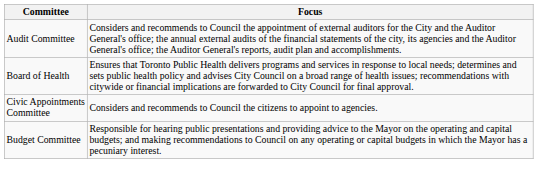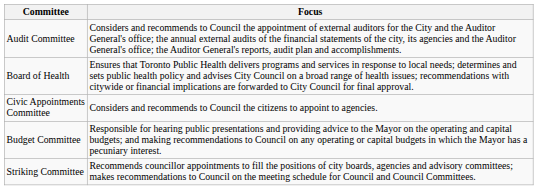+ row: Striking Committee | Recommends councillor appointments to fill the positions of city boards, agencies and advisory committees; makes recommendations to Council on the meeting schedule for Council and Council Committees.
